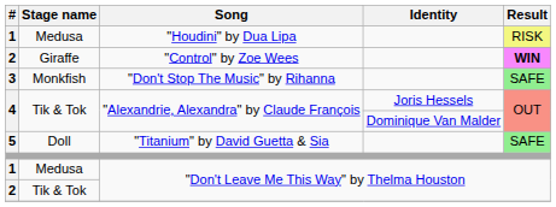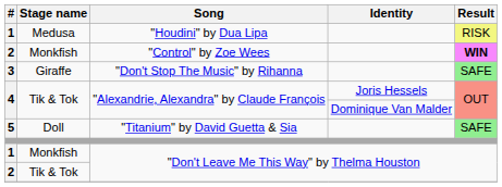"Control" by Zoe Wees | Stage name: Giraffe -> Monkfish
"Don't Stop The Music" by Rihanna | Stage name: Monkfish -> Giraffe
1 / "Don't Leave Me This Way" by Thelma Houston | Stage name: Medusa -> Monkfish
